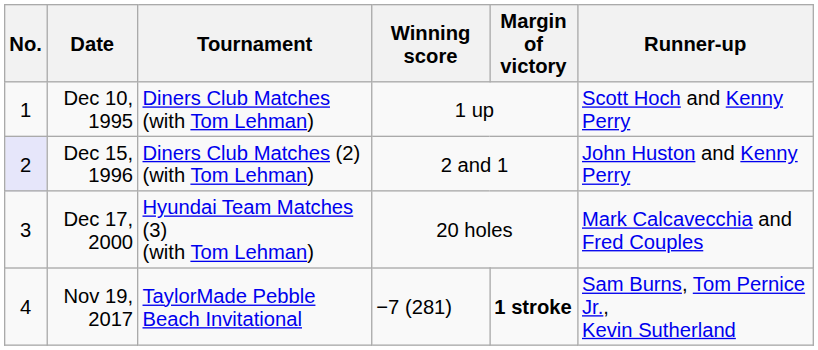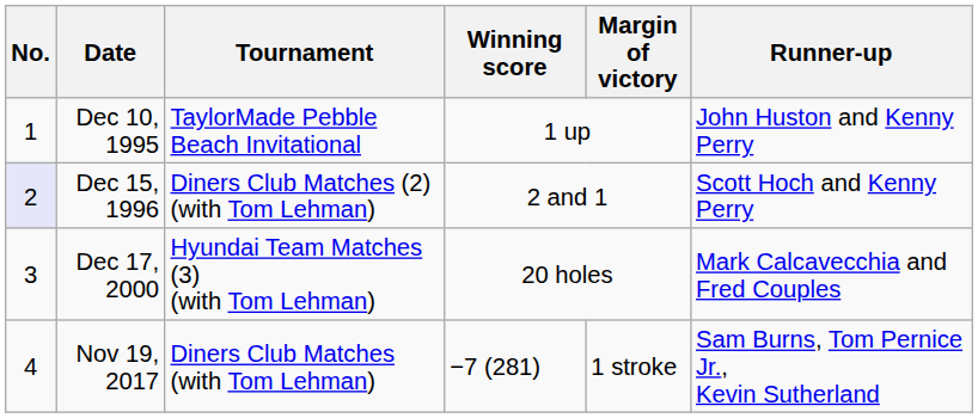Dec 10, 1995 | Tournament: Diners Club Matches (with Tom Lehman) -> TaylorMade Pebble Beach Invitational
Dec 10, 1995 | Runner-up: Scott Hoch and Kenny Perry -> John Huston and Kenny Perry
Dec 15, 1996 | Runner-up: John Huston and Kenny Perry -> Scott Hoch and Kenny Perry
Nov 19, 2017 | Tournament: TaylorMade Pebble Beach Invitational -> Diners Club Matches (with Tom Lehman)
Nov 19, 2017 | Margin of victory: bold -> normal
